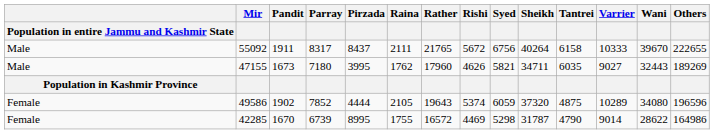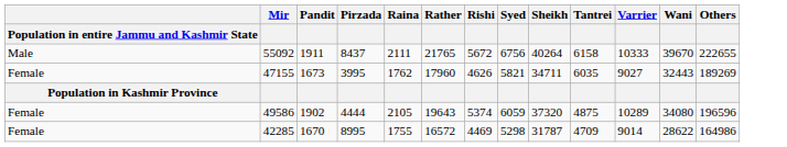- column: Parray | 8317 | 7180 | 7852 | 6739
47155 | Population in entire Jammu and Kashmir State: Male -> Female
42285 | Tantrei: 4790 -> 4709
